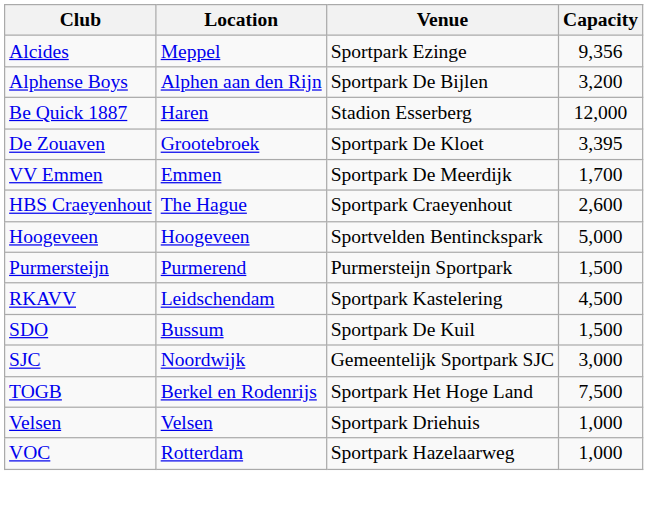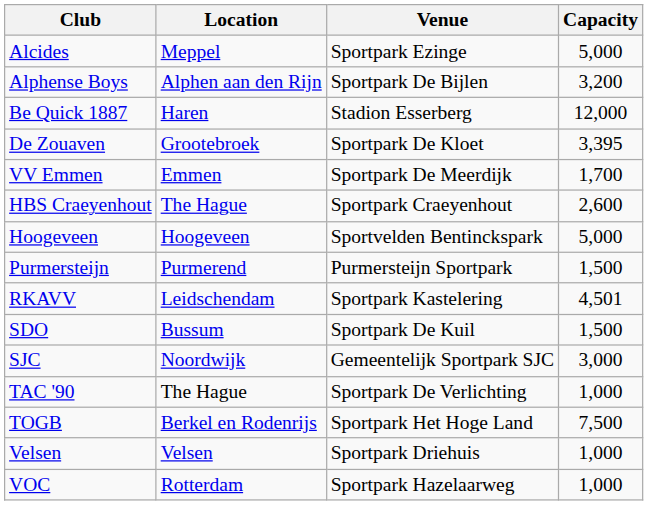Alcides | Capacity: 9,356 -> 5,000
RKAVV | Capacity: 4,500 -> 4,501
+ row: TAC '90 | The Hague | Sportpark De Verlichting | 1,000
